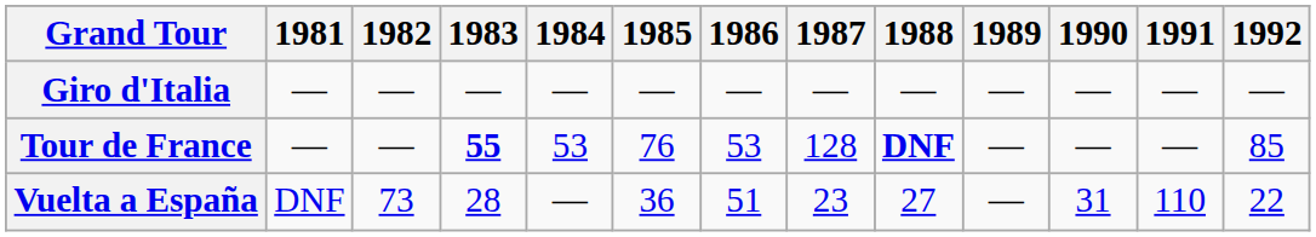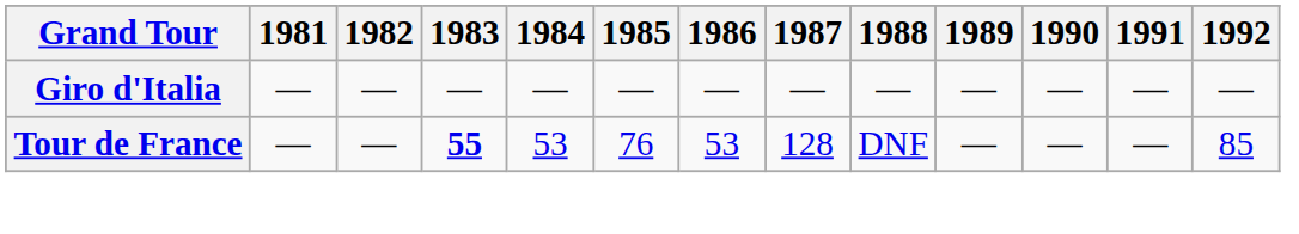Tour de France | 1988: bold -> normal
- row: Vuelta a España | DNF | 73 | 28 | — | 36 | 51 | 23 | 27 | — | 31 | 110 | 22
